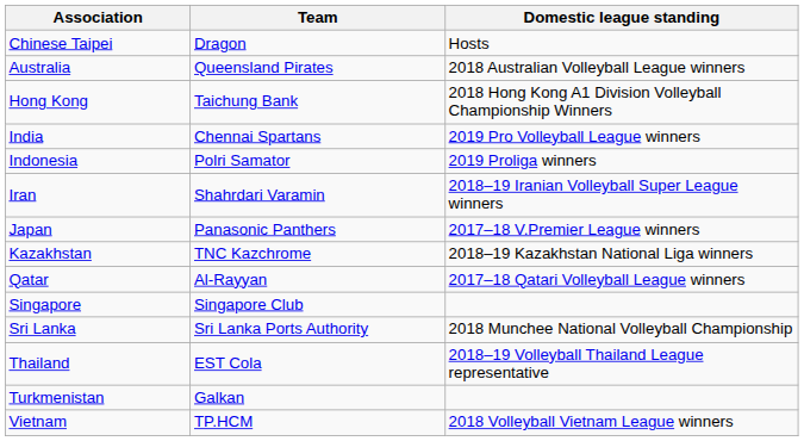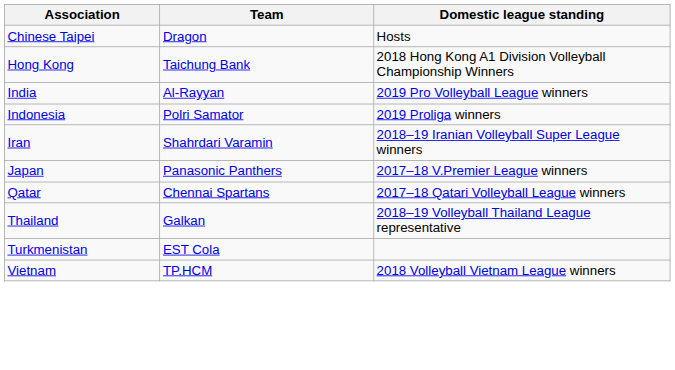- row: Australia | Queensland Pirates | 2018 Australian Volleyball League winners
India | Team: Chennai Spartans -> Al-Rayyan
- row: Kazakhstan | TNC Kazchrome | 2018–19 Kazakhstan National Liga winners
Qatar | Team: Al-Rayyan -> Chennai Spartans
- row: Singapore | Singapore Club
- row: Sri Lanka | Sri Lanka Ports Authority | 2018 Munchee National Volleyball Championship
Thailand | Team: EST Cola -> Galkan
Turkmenistan | Team: Galkan -> EST Cola
